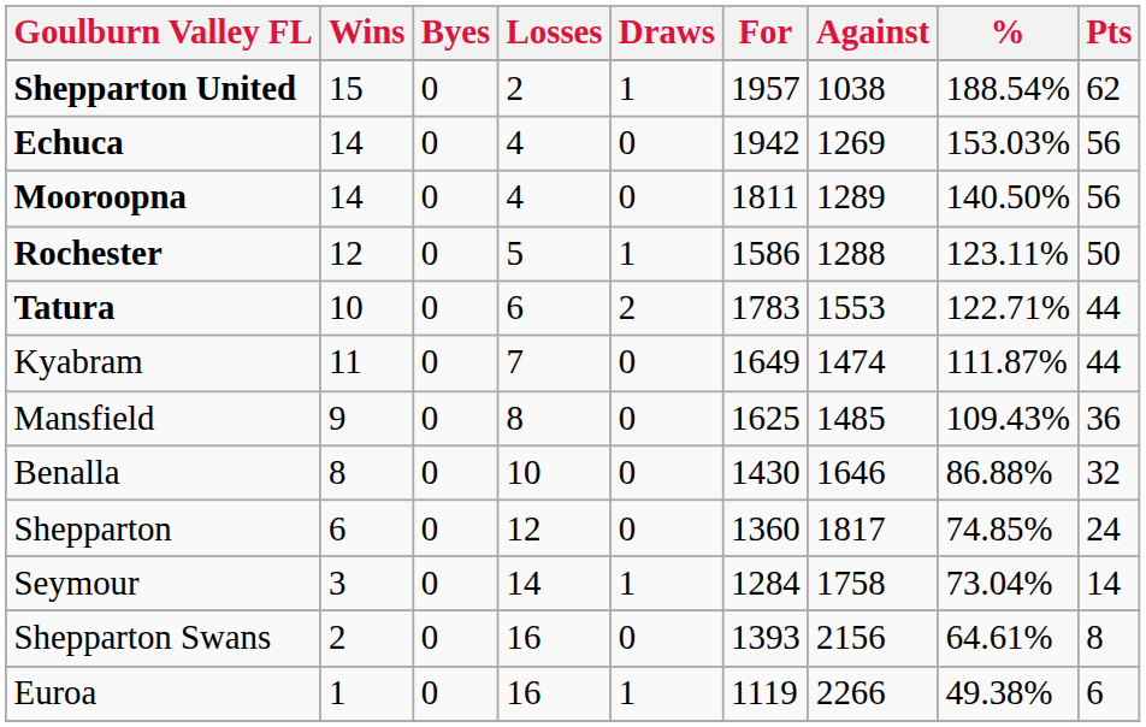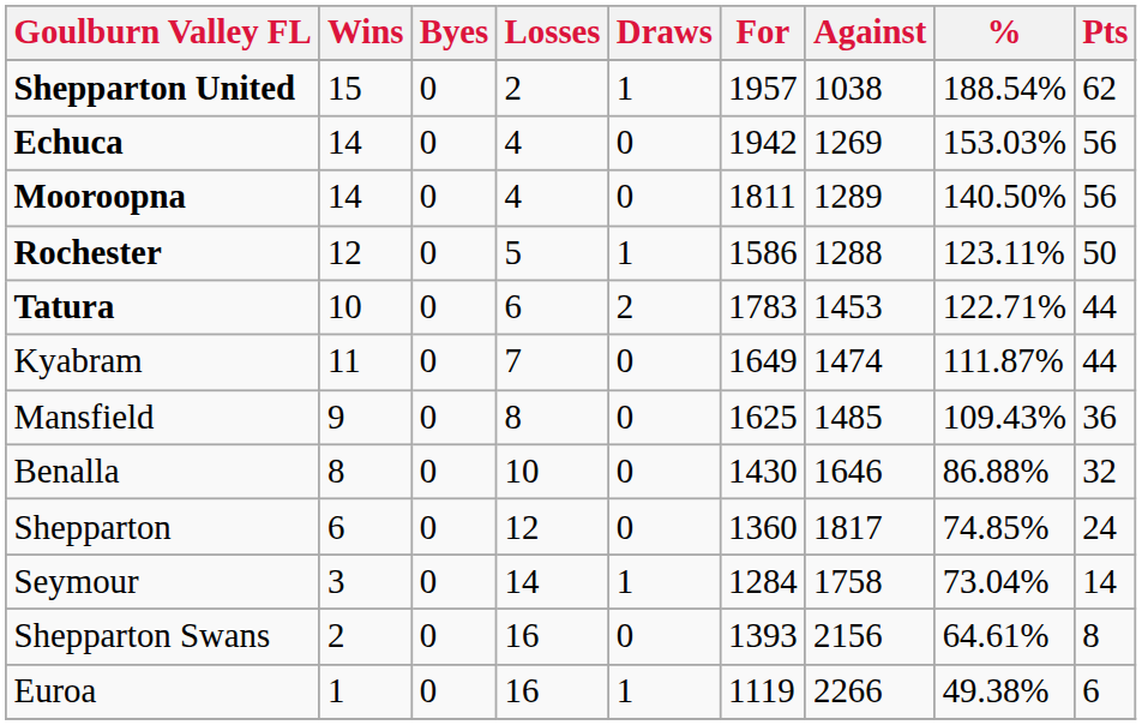Tatura | Against: 1553 -> 1453
